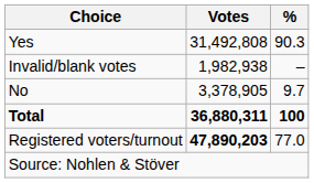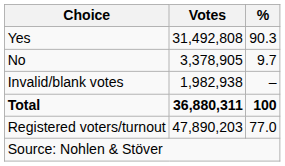rows swapped: No <-> Invalid/blank votes
Registered voters/turnout | Votes: bold -> normal
